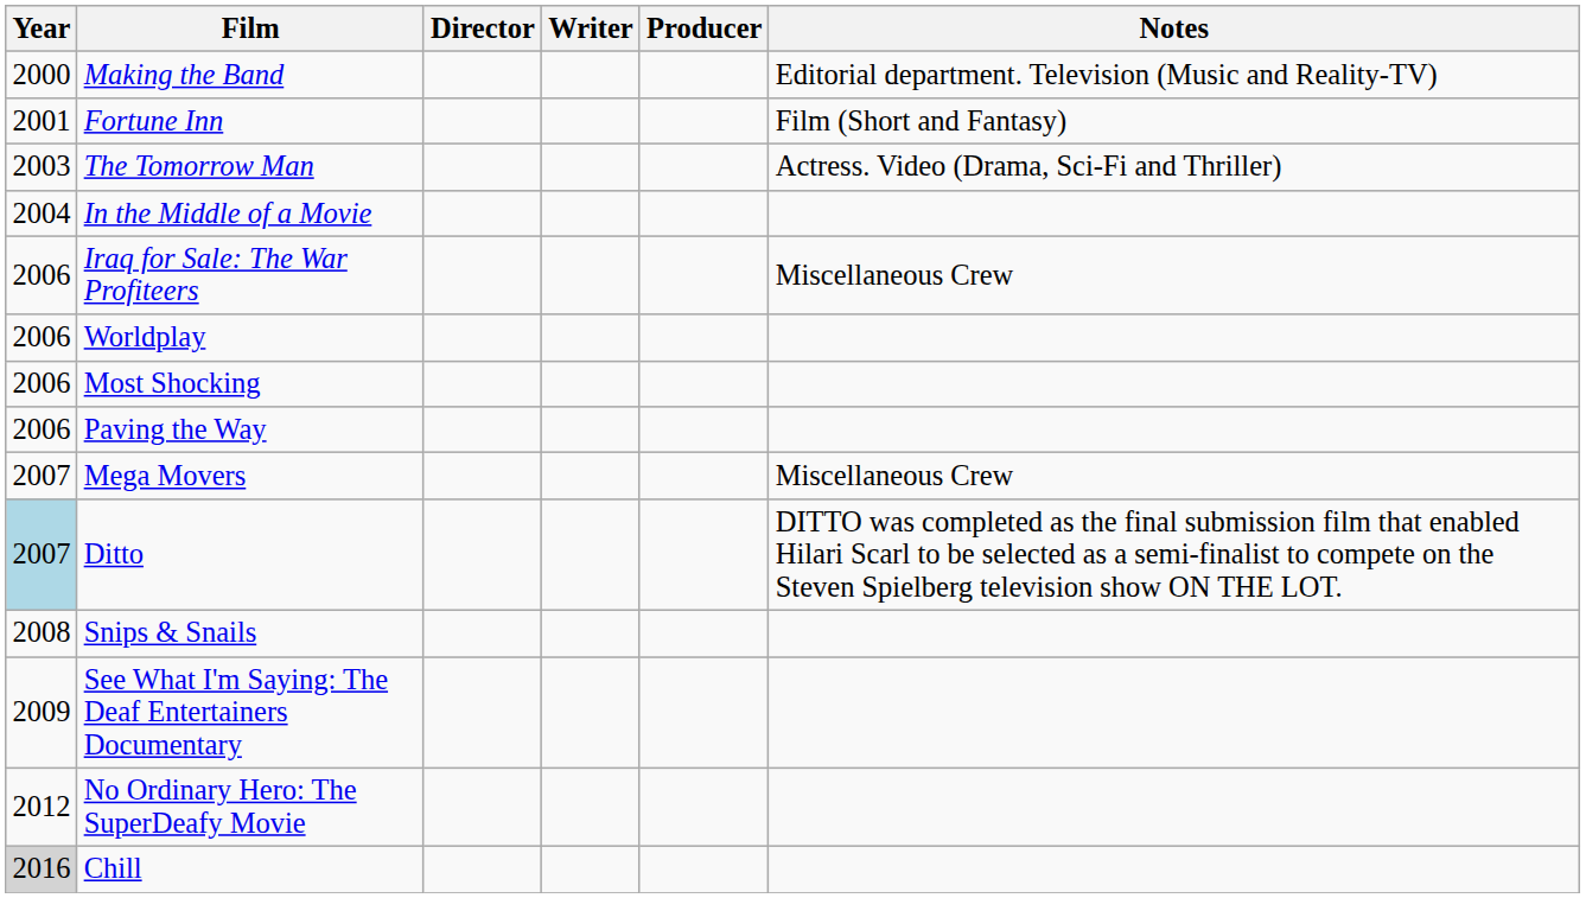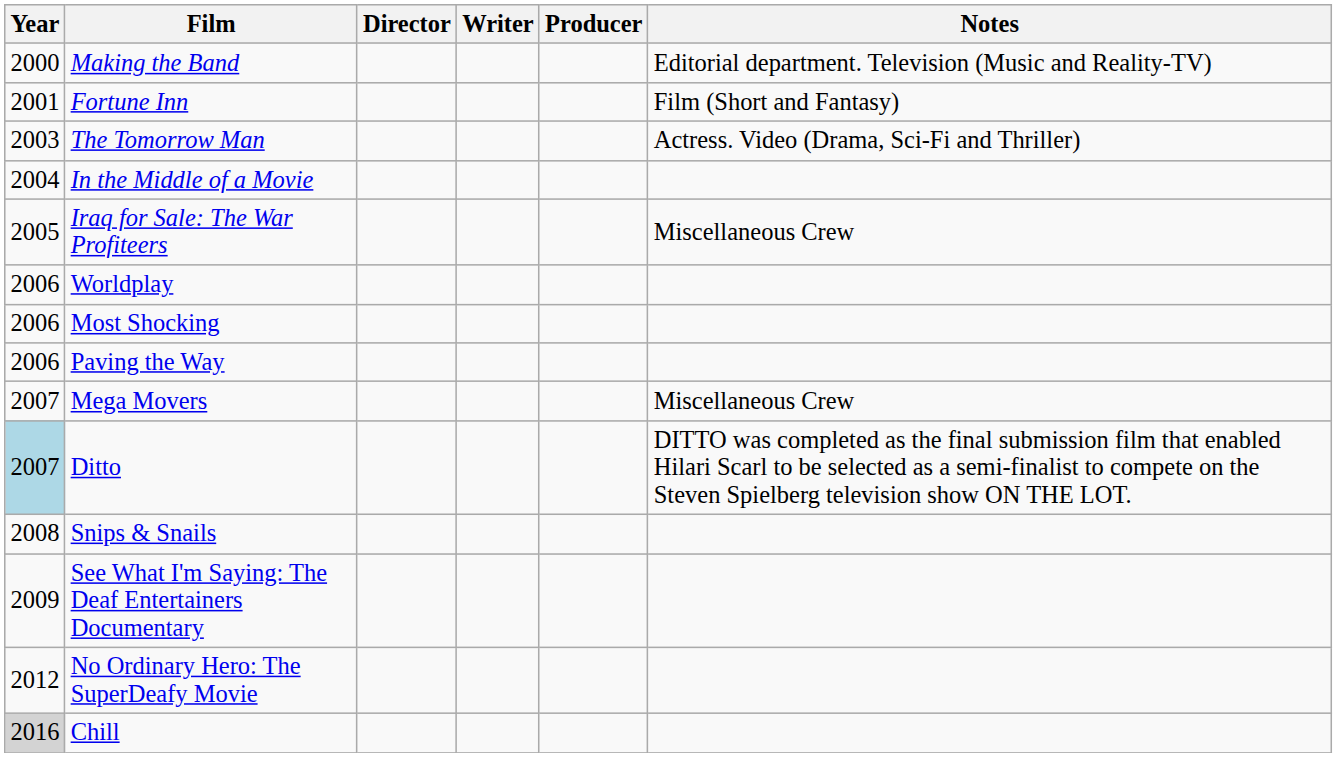Iraq for Sale: The War Profiteers | Year: 2006 -> 2005
